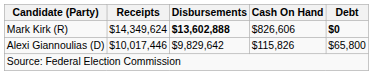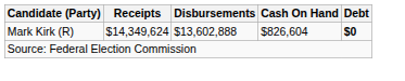Mark Kirk (R) | Disbursements: bold -> normal
Mark Kirk (R) | Cash On Hand: $826,606 -> $826,604
- row: Alexi Giannoulias (D) | $10,017,446 | $9,829,642 | $115,826 | $65,800
